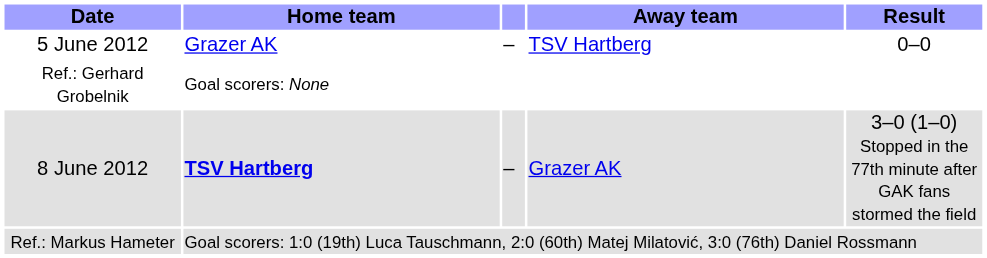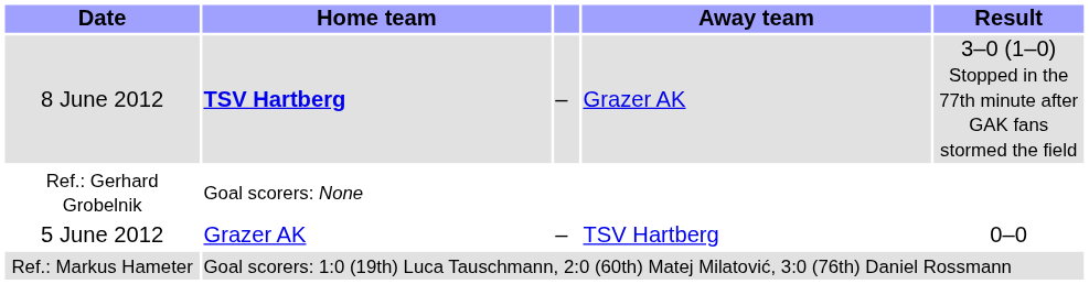rows swapped: 5 June 2012 <-> 8 June 2012
